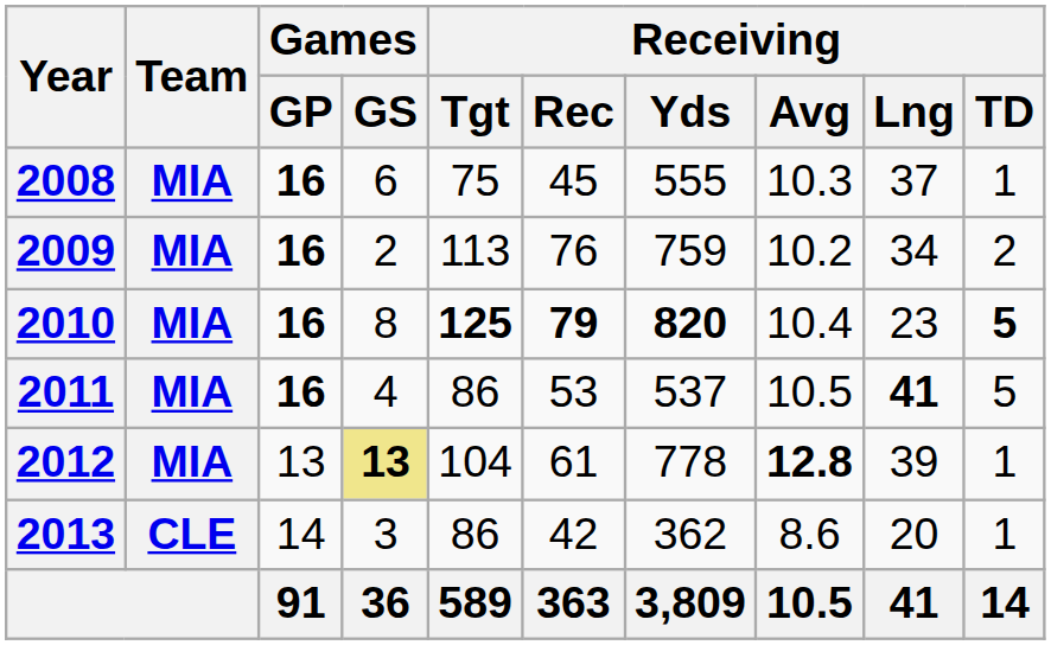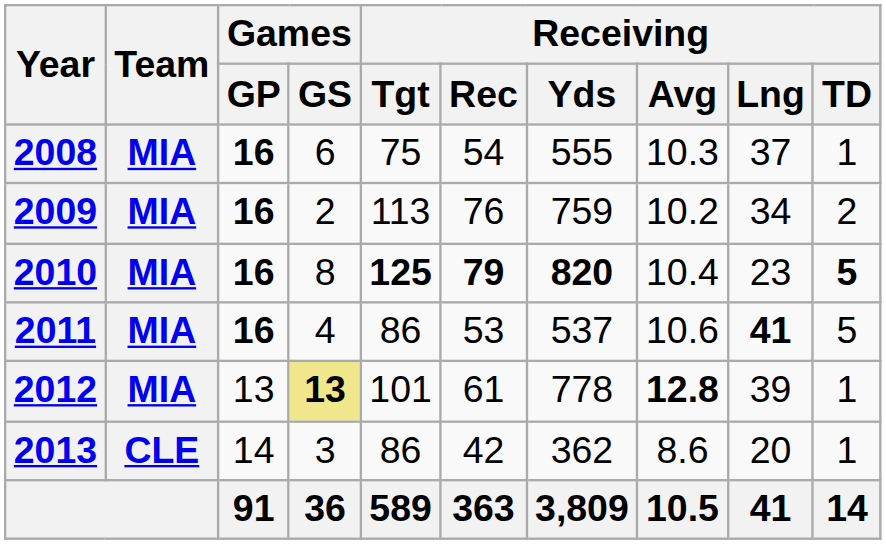2008 | Receiving / Rec: 45 -> 54
2011 | Receiving / Avg: 10.5 -> 10.6
2012 | Receiving / Tgt: 104 -> 101
